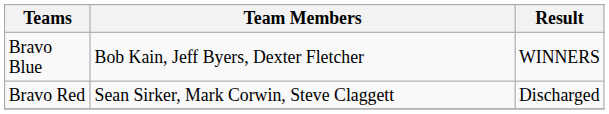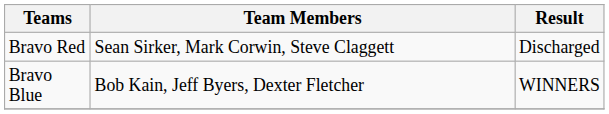rows swapped: Bravo Blue <-> Bravo Red
